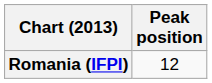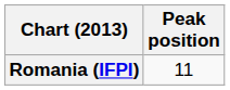Romania (IFPI) | Peak position: 12 -> 11
